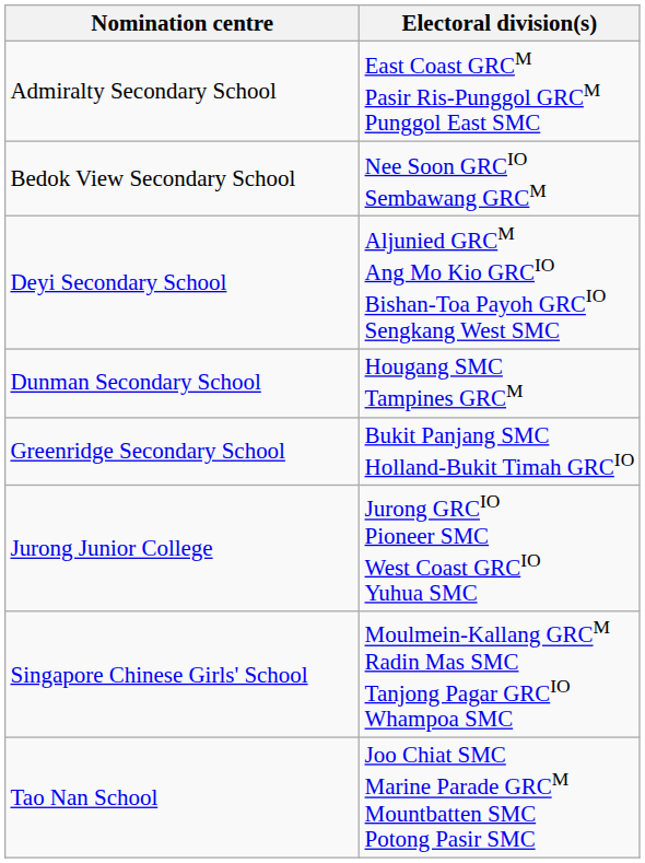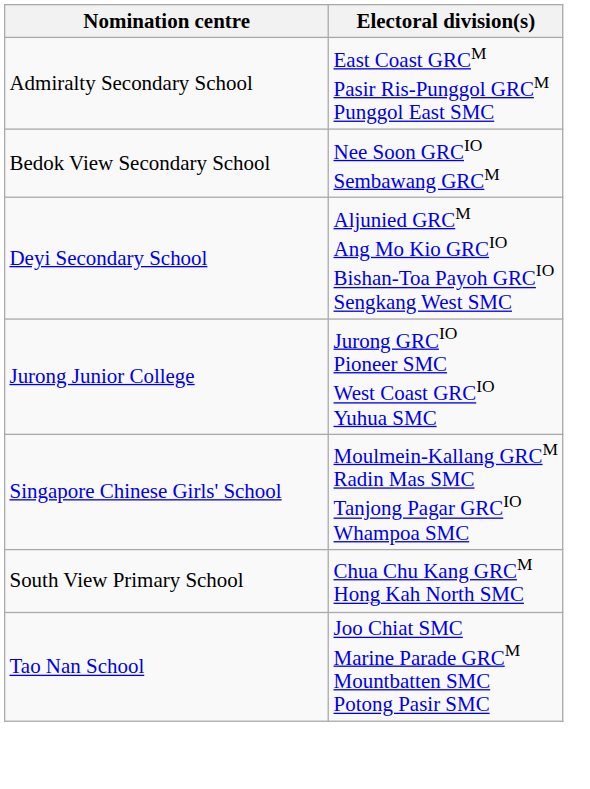- row: Dunman Secondary School | Hougang SMC Tampines GRCM
- row: Greenridge Secondary School | Bukit Panjang SMC Holland-Bukit Timah GRCIO
+ row: South View Primary School | Chua Chu Kang GRCM Hong Kah North SMC
